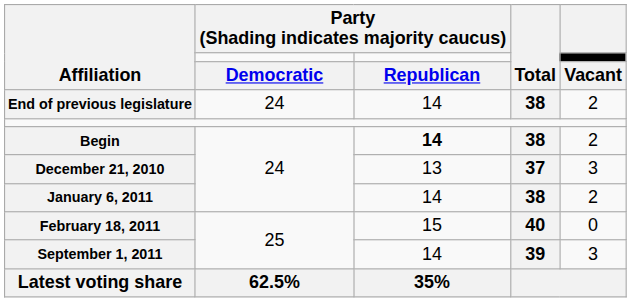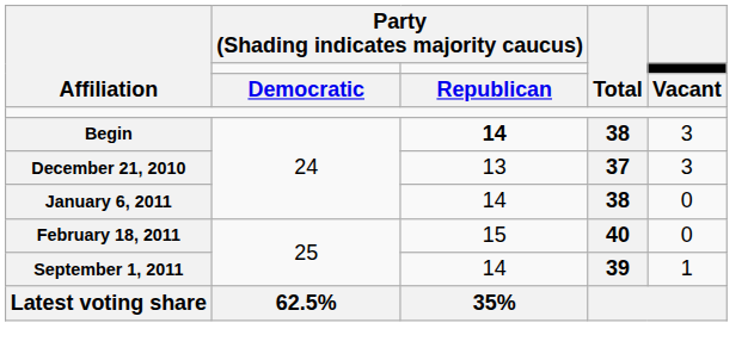- row: End of previous legislature | 24 | 14 | 38 | 2
Begin | column 5: 2 -> 3
January 6, 2011 | column 5: 2 -> 0
September 1, 2011 | column 5: 3 -> 1
